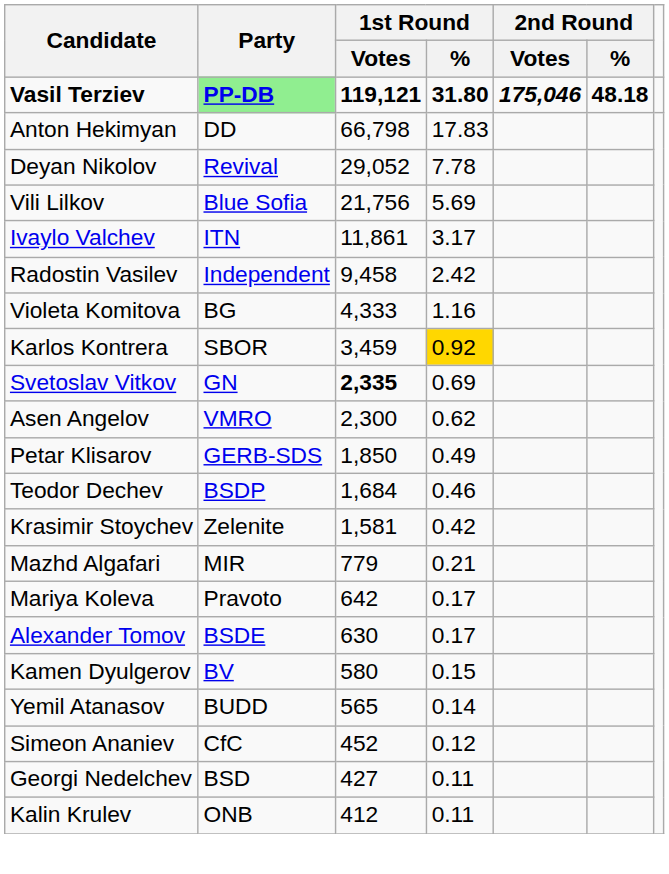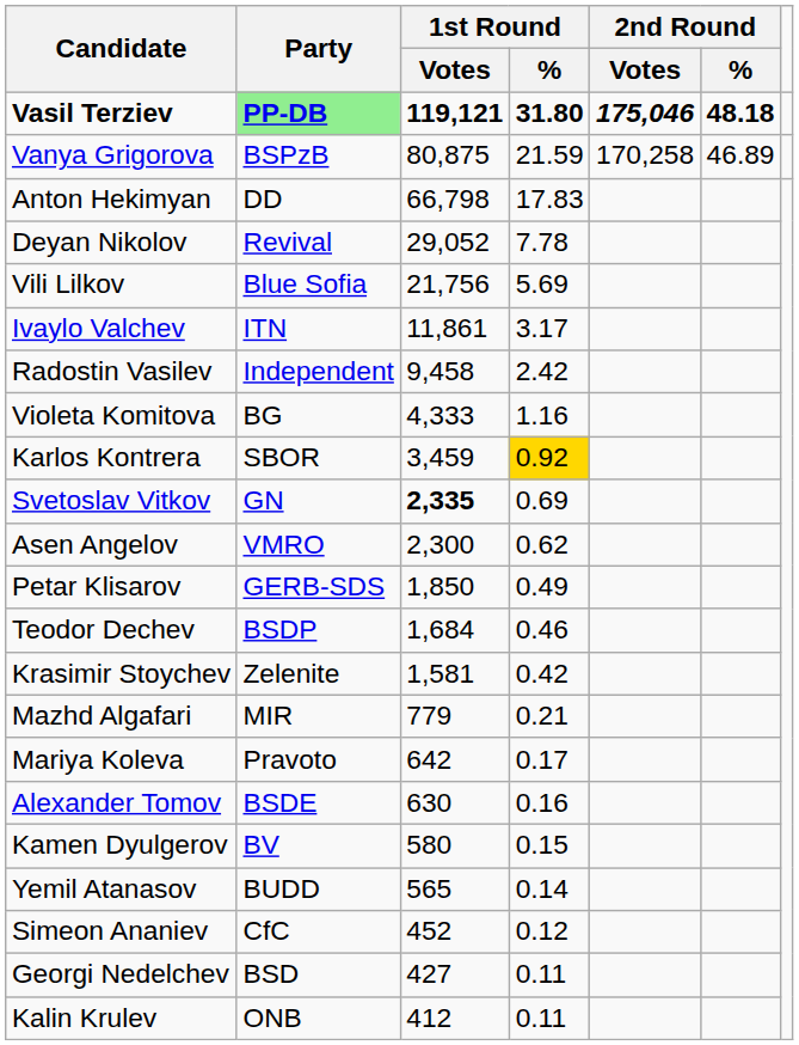+ row: Vanya Grigorova | BSPzB | 80,875 | 21.59 | 170,258 | 46.89
Alexander Tomov | 1st Round / %: 0.17 -> 0.16
